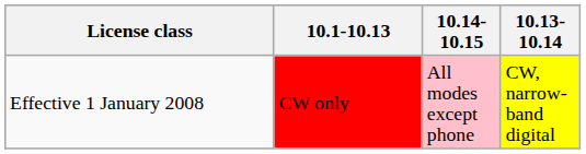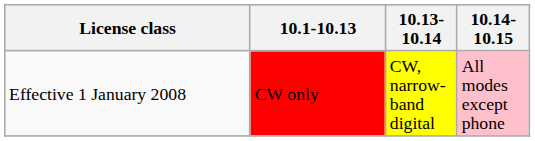columns swapped: 10.13-10.14 <-> 10.14-10.15
